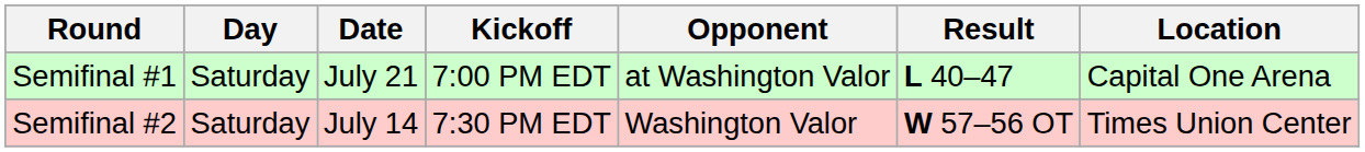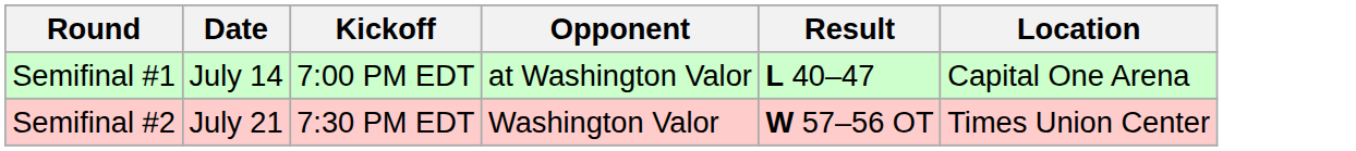- column: Day | Saturday | Saturday
Semifinal #1 | Date: July 21 -> July 14
Semifinal #2 | Date: July 14 -> July 21
